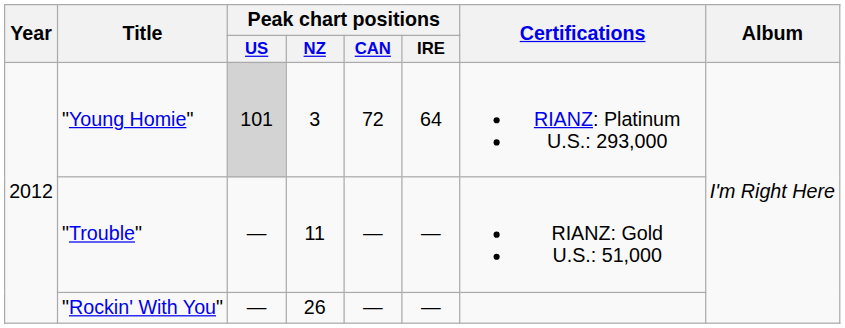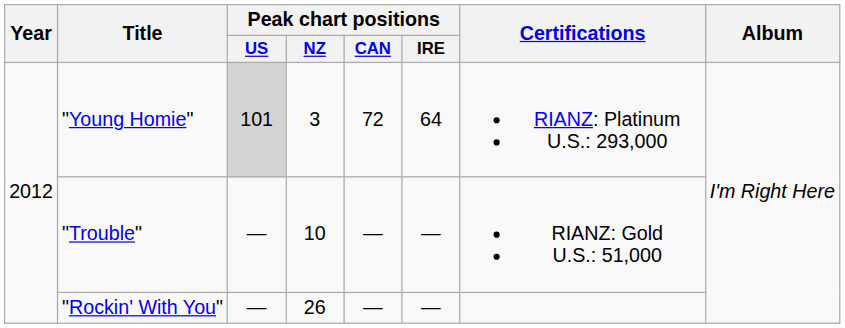"Trouble" | Peak chart positions / NZ: 11 -> 10
